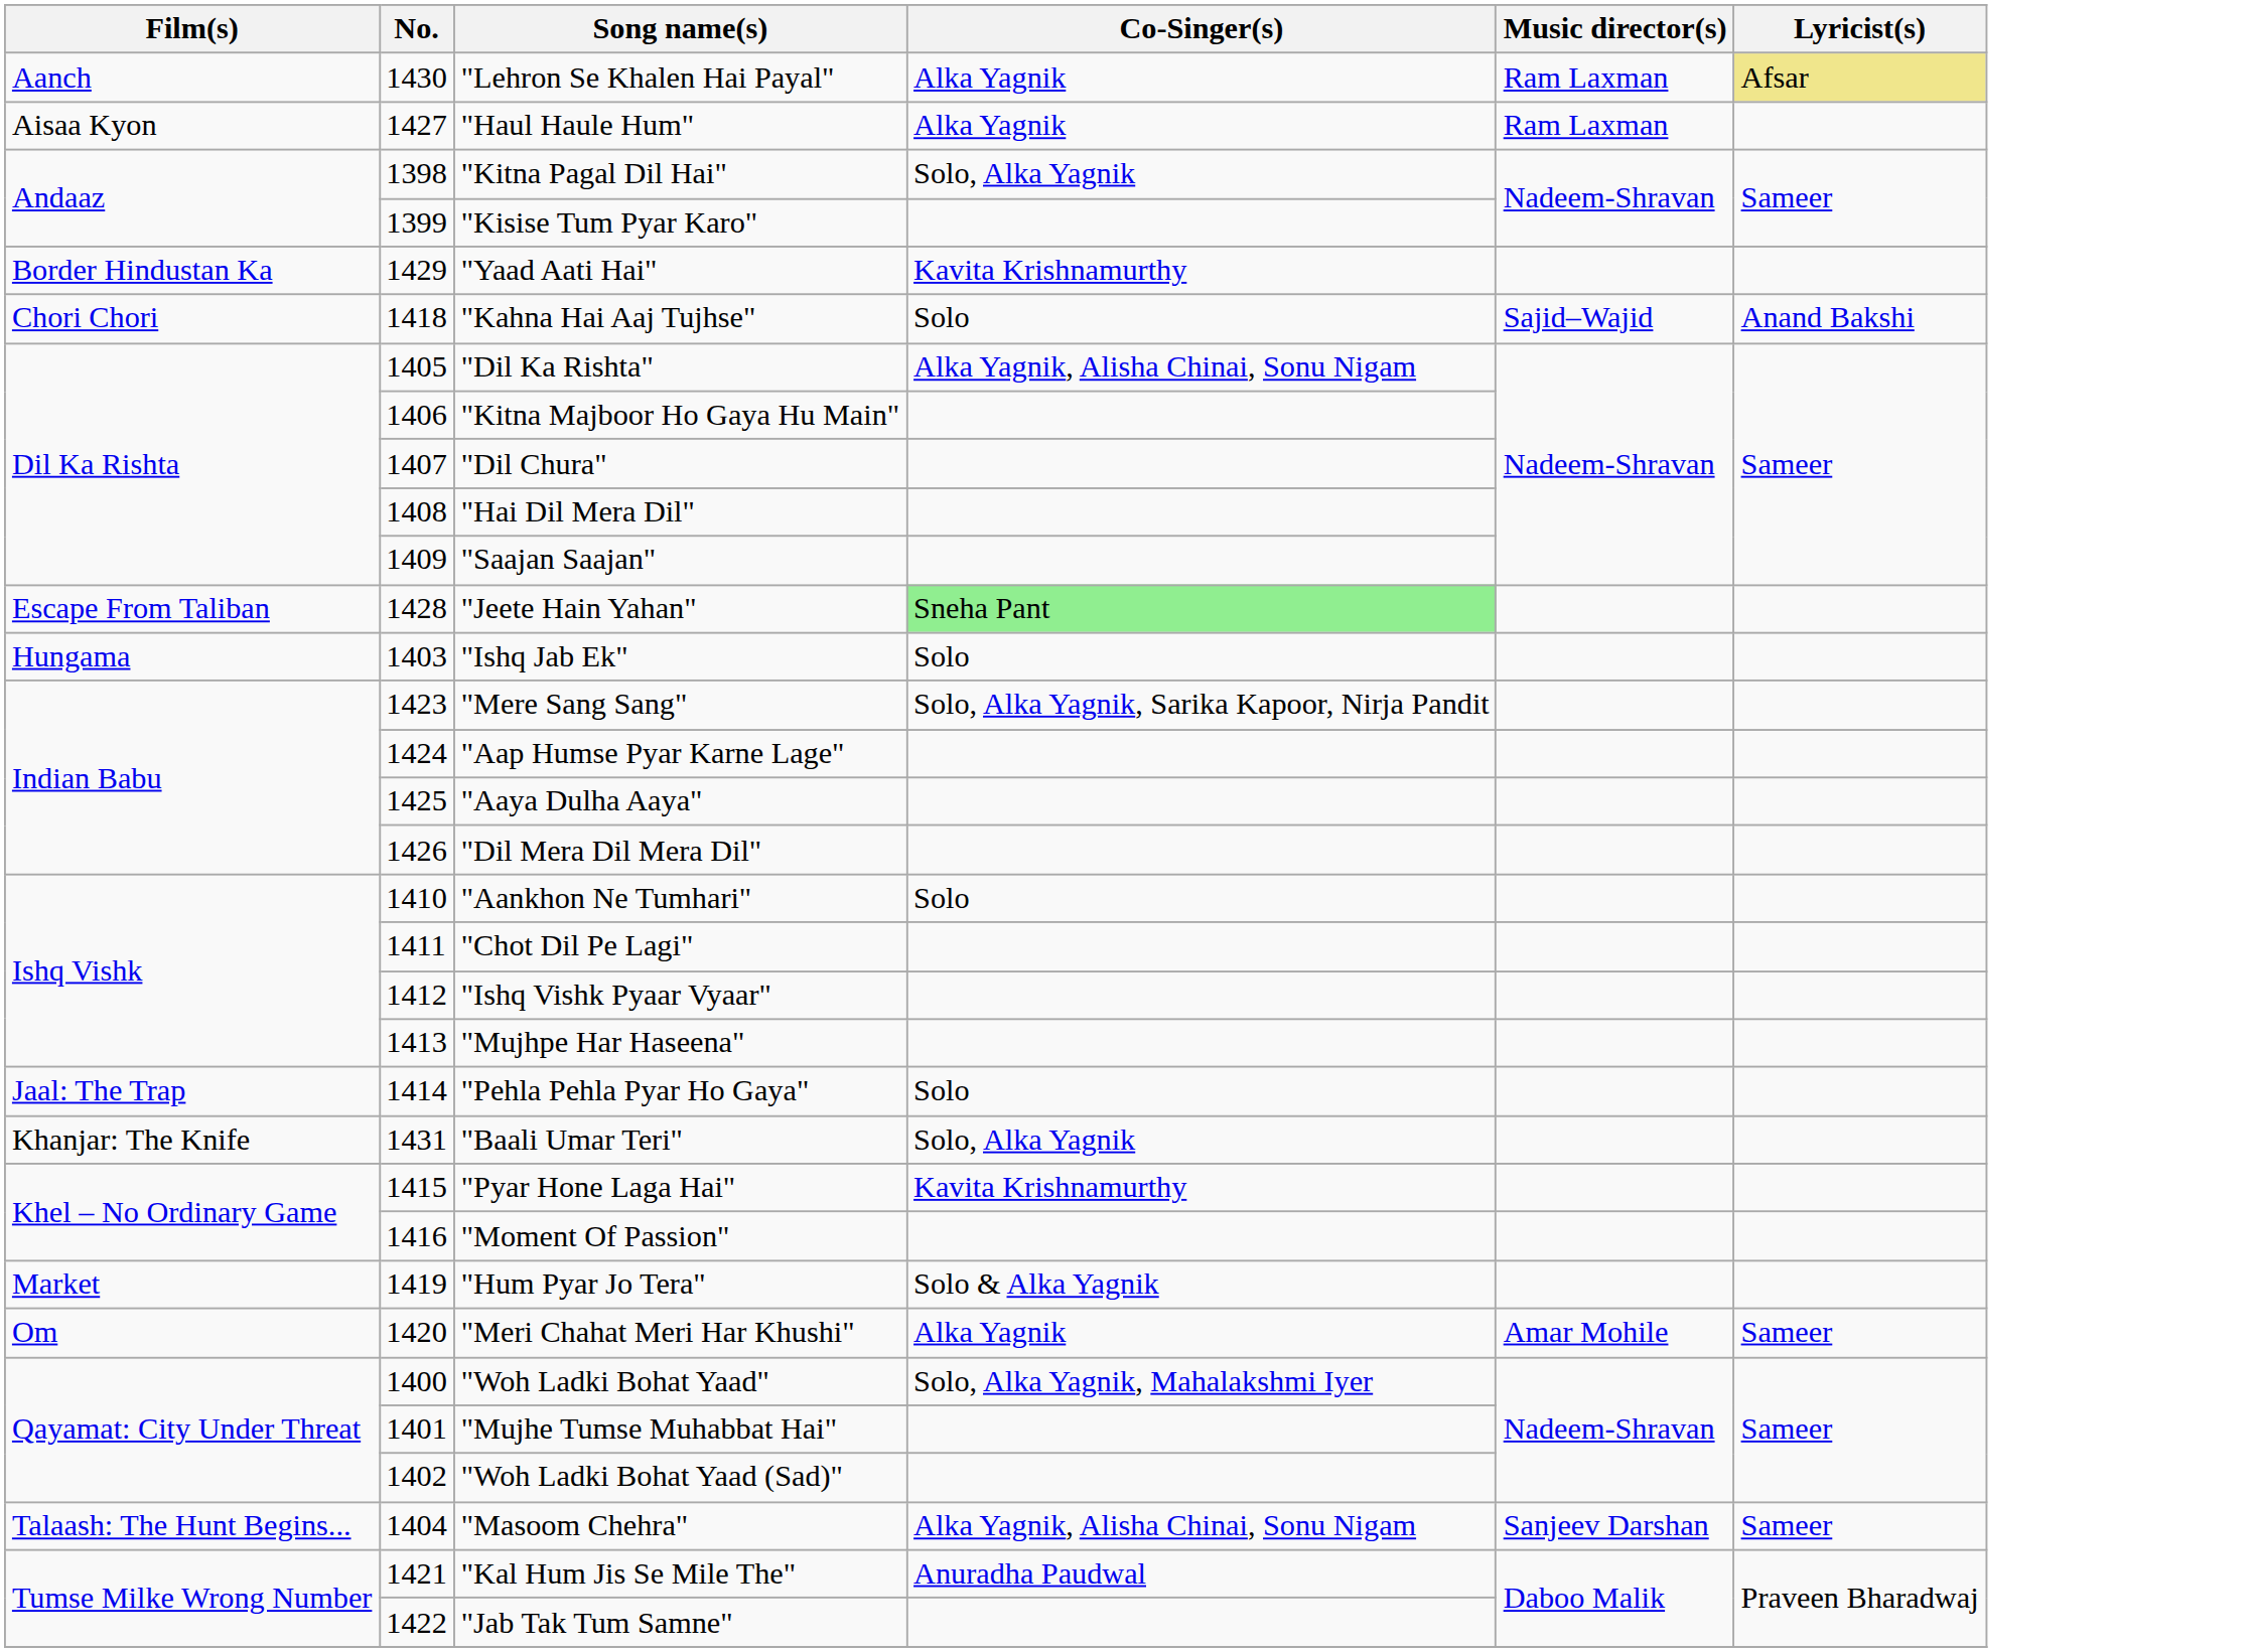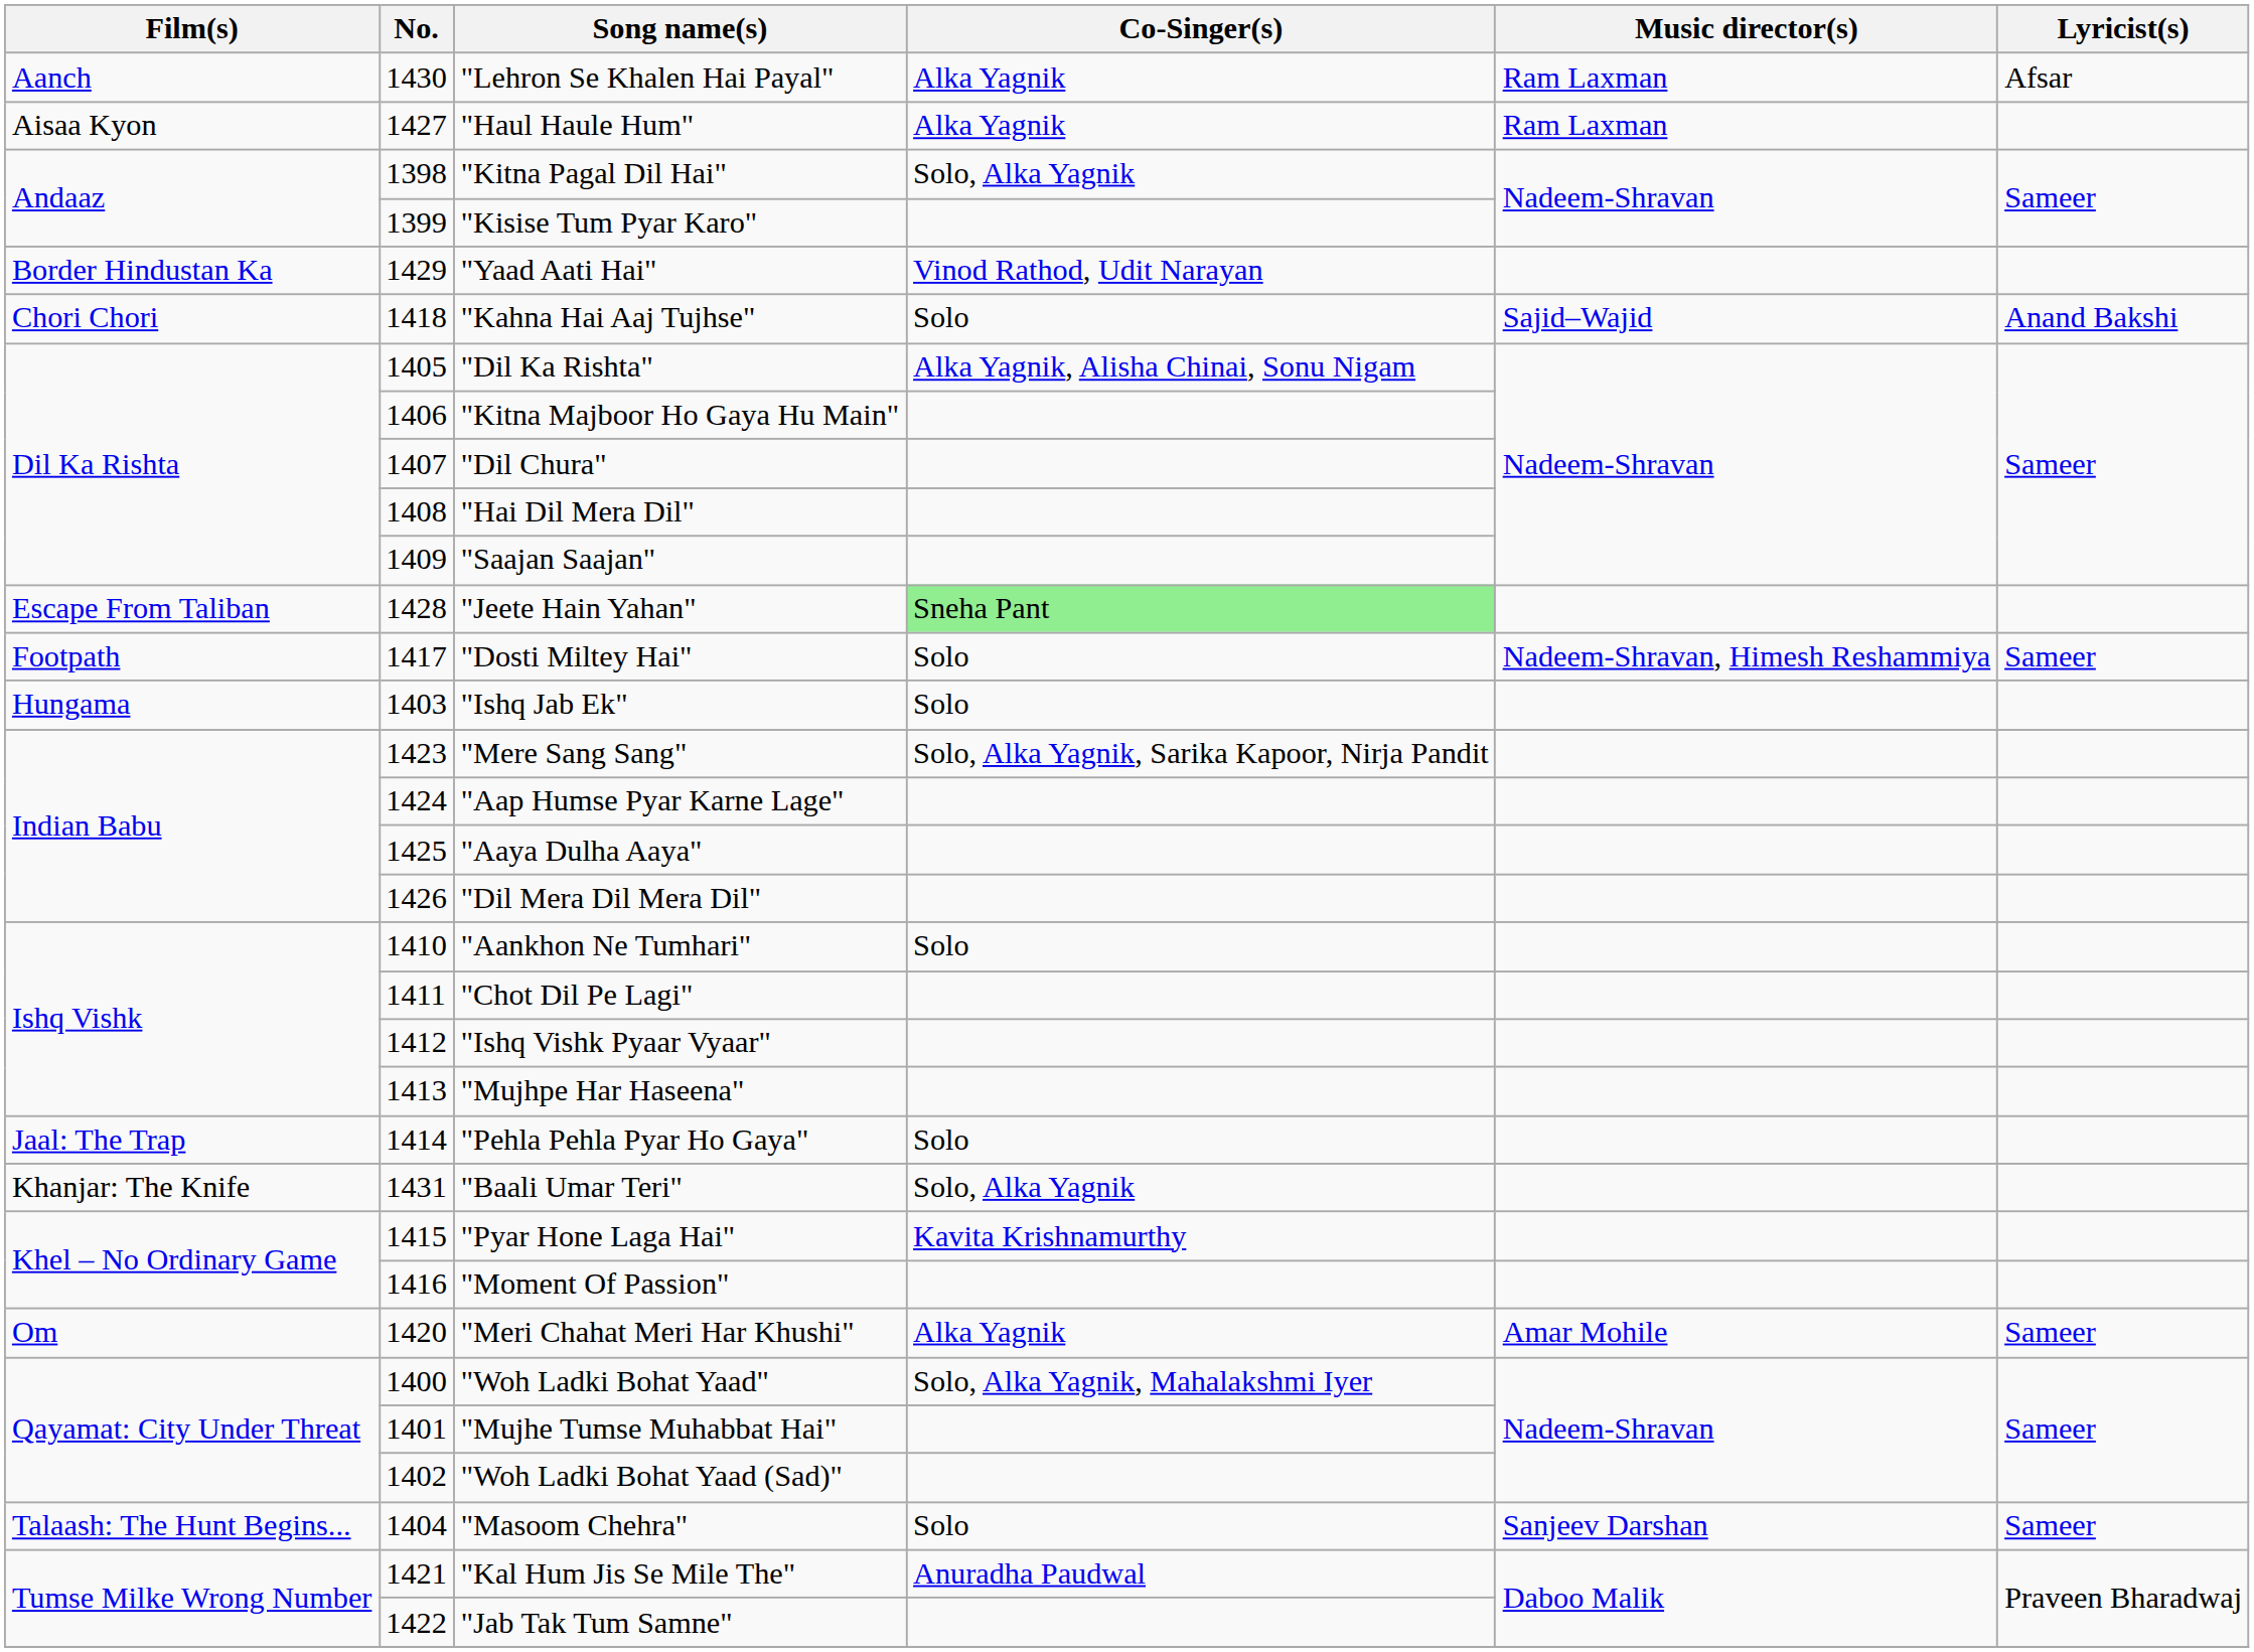"Lehron Se Khalen Hai Payal" | Lyricist(s): khaki background -> no background
"Yaad Aati Hai" | Co-Singer(s): Kavita Krishnamurthy -> Vinod Rathod, Udit Narayan
+ row: Footpath | 1417 | "Dosti Miltey Hai" | Solo | Nadeem-Shravan, Himesh Reshammiya | Sameer
- row: Market | 1419 | "Hum Pyar Jo Tera" | Solo & Alka Yagnik
"Masoom Chehra" | Co-Singer(s): Alka Yagnik, Alisha Chinai, Sonu Nigam -> Solo
